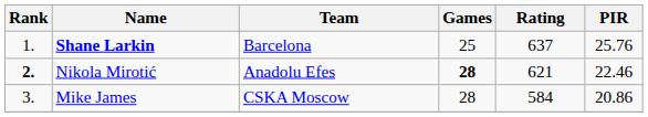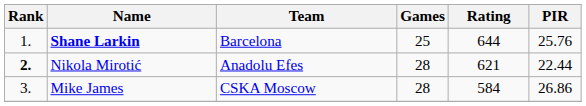Shane Larkin | Rating: 637 -> 644
Nikola Mirotić | Games: bold -> normal
Nikola Mirotić | PIR: 22.46 -> 22.44
Mike James | PIR: 20.86 -> 26.86
